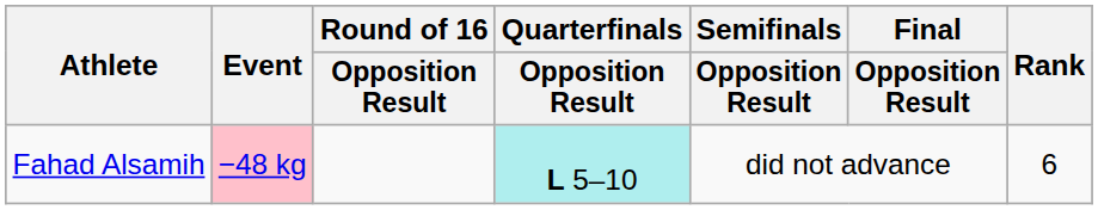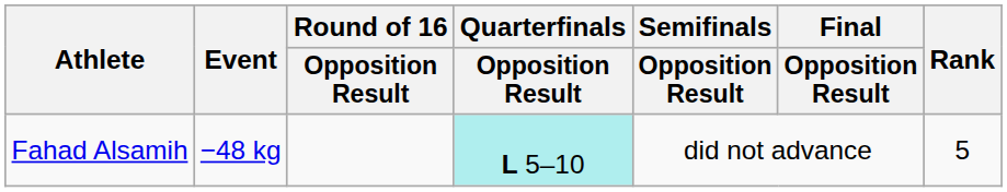Fahad Alsamih | Event: pink background -> no background
Fahad Alsamih | Rank: 6 -> 5
